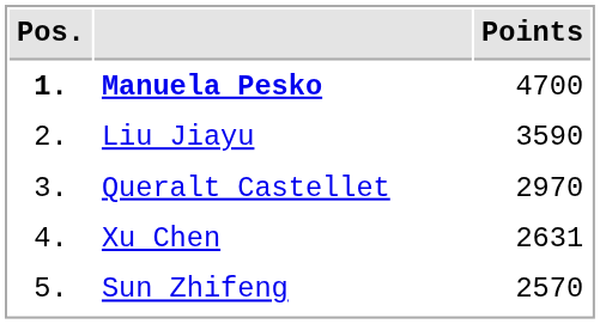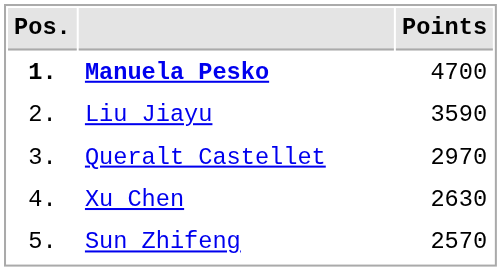Xu Chen | Points: 2631 -> 2630
